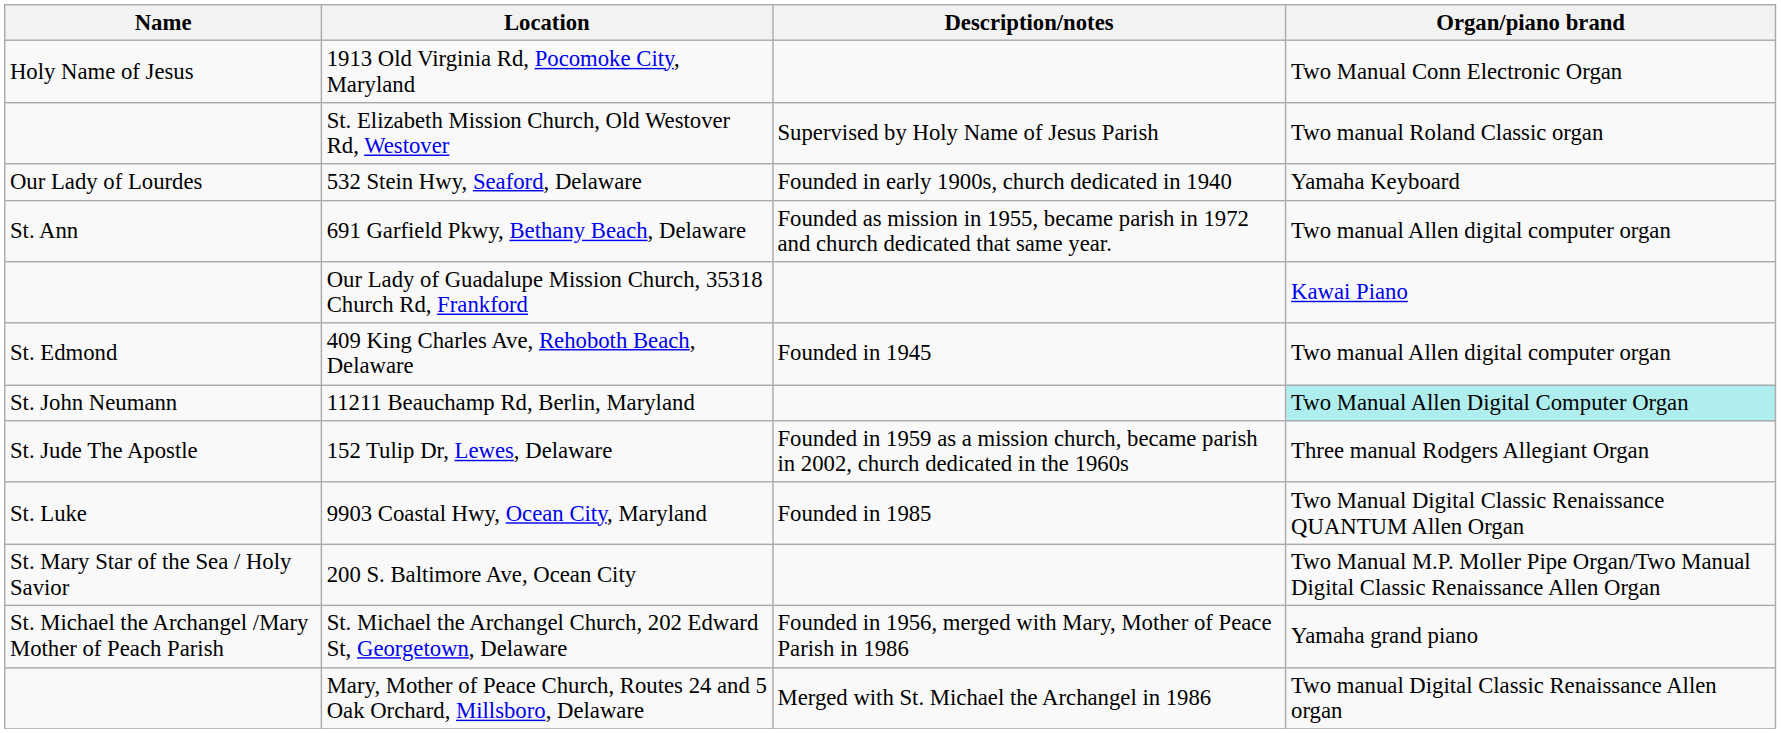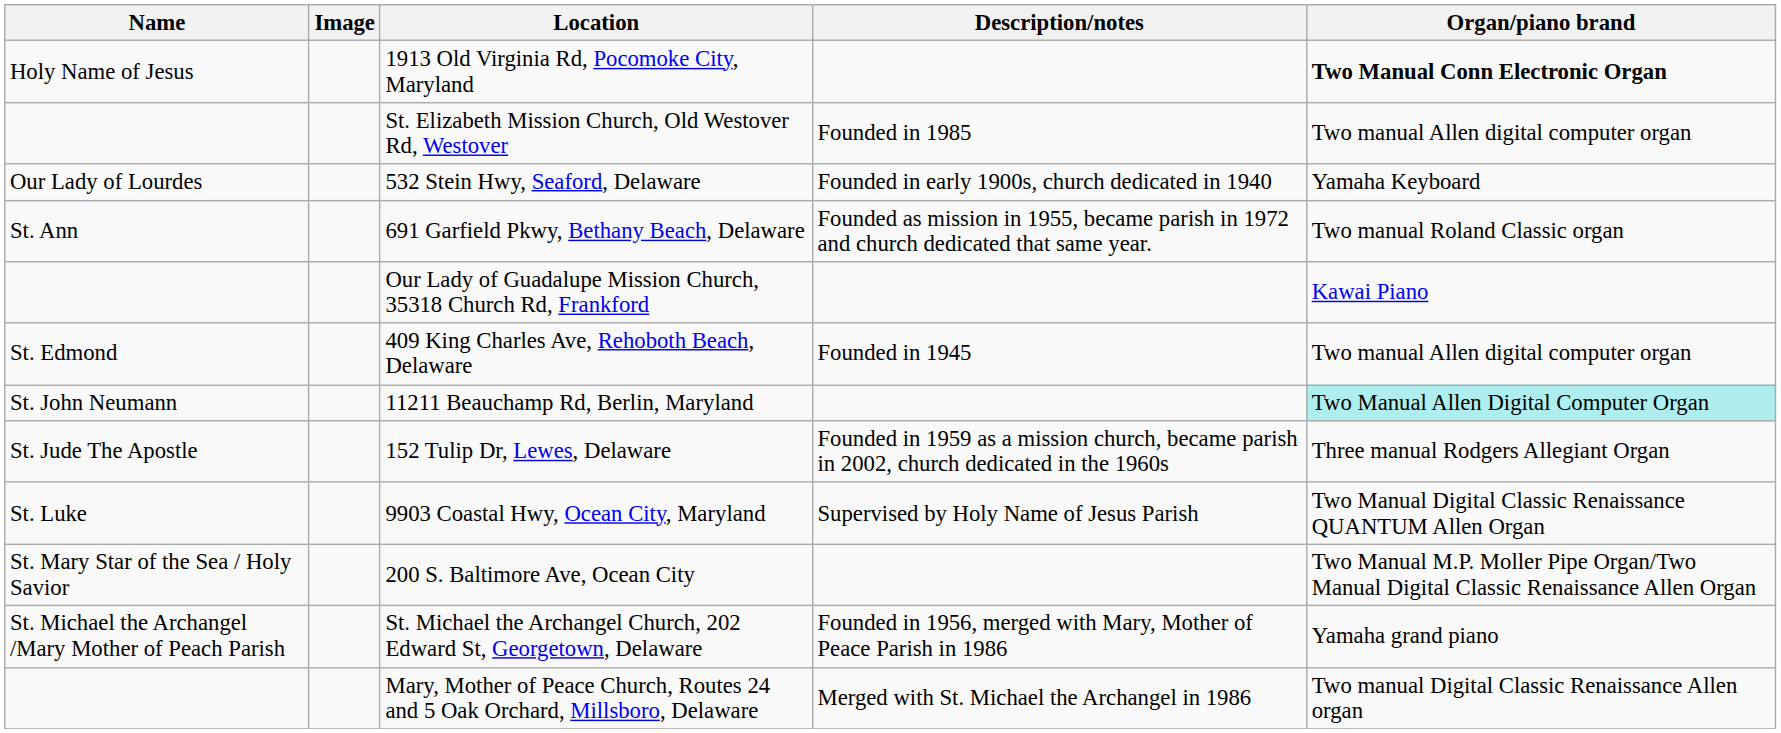+ column: Image
1913 Old Virginia Rd, Pocomoke City, Maryland | Organ/piano brand: normal -> bold
St. Elizabeth Mission Church, Old Westover Rd, Westover | Description/notes: Supervised by Holy Name of Jesus Parish -> Founded in 1985
St. Elizabeth Mission Church, Old Westover Rd, Westover | Organ/piano brand: Two manual Roland Classic organ -> Two manual Allen digital computer organ
691 Garfield Pkwy, Bethany Beach, Delaware | Organ/piano brand: Two manual Allen digital computer organ -> Two manual Roland Classic organ
9903 Coastal Hwy, Ocean City, Maryland | Description/notes: Founded in 1985 -> Supervised by Holy Name of Jesus Parish
